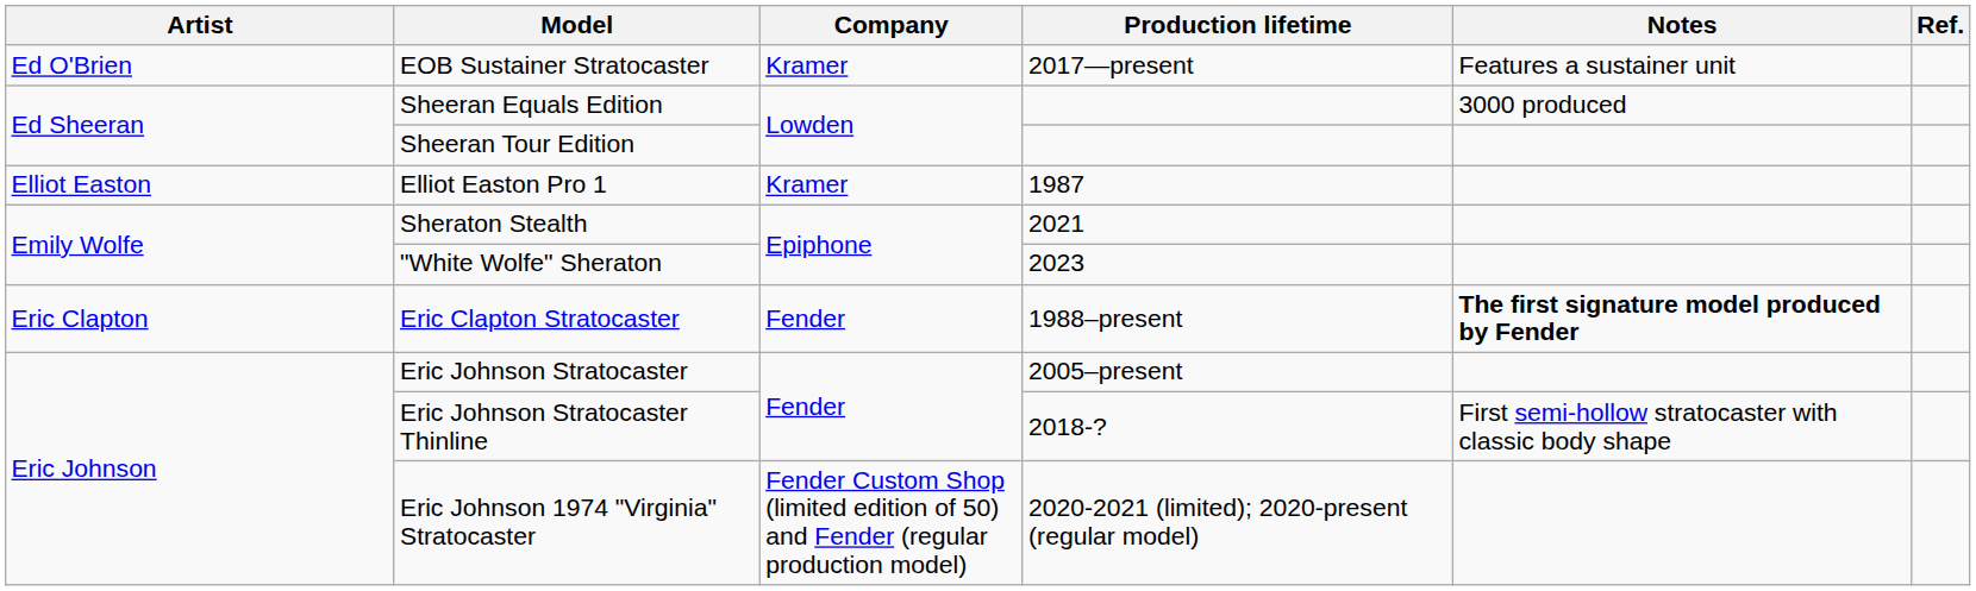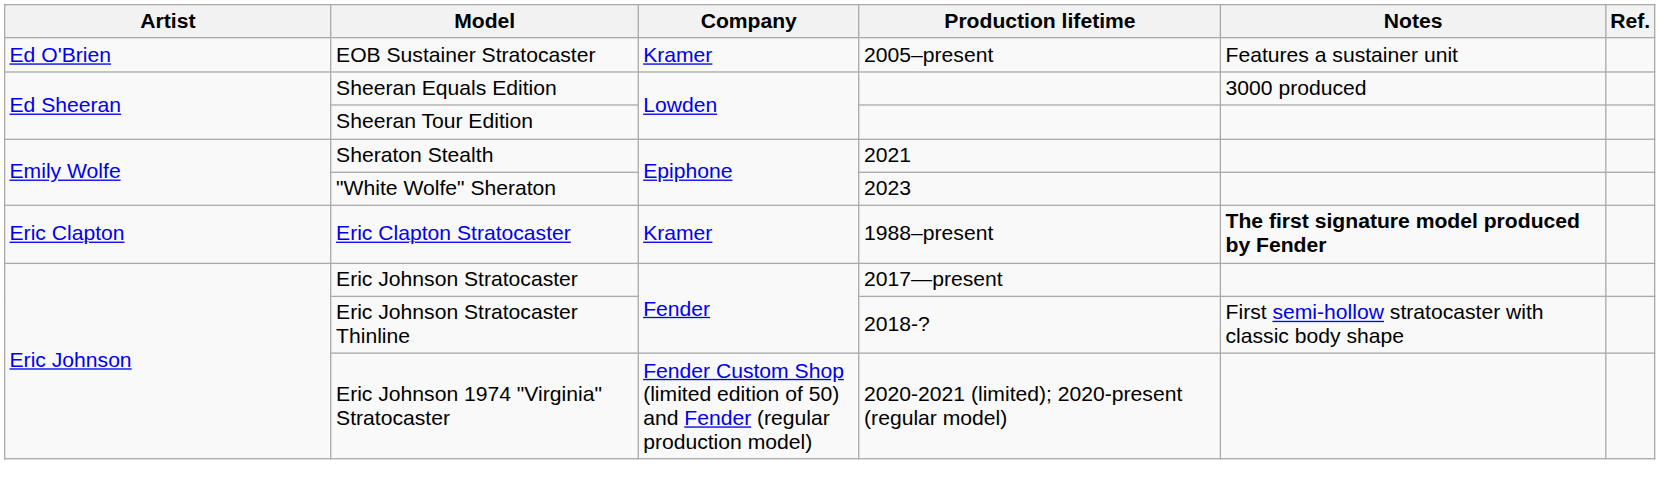EOB Sustainer Stratocaster | Production lifetime: 2017—present -> 2005–present
- row: Elliot Easton | Elliot Easton Pro 1 | Kramer | 1987
Eric Clapton Stratocaster | Company: Fender -> Kramer
Eric Johnson Stratocaster | Production lifetime: 2005–present -> 2017—present
